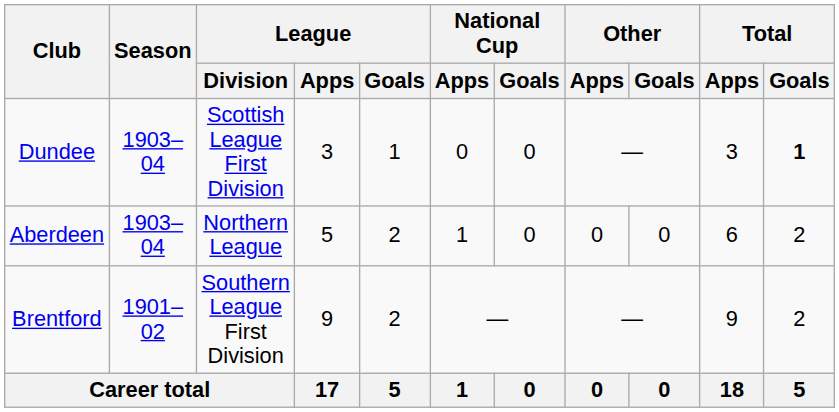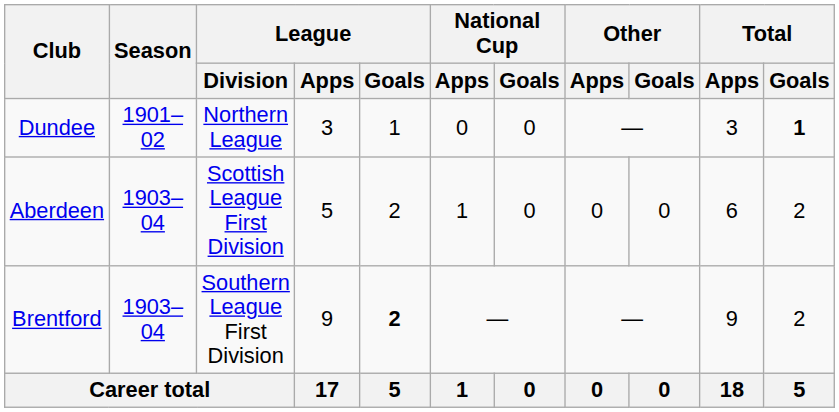Dundee | Season: 1903–04 -> 1901–02
Dundee | League / Division: Scottish League First Division -> Northern League
Aberdeen | League / Division: Northern League -> Scottish League First Division
Brentford | Season: 1901–02 -> 1903–04
Brentford | League / Goals: normal -> bold
